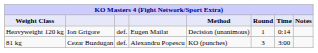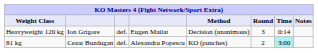Heavyweight 120 kg | Round: 1 -> 3
81 kg | Round: 3 -> 2
81 kg | Time: no background -> paleturquoise background
